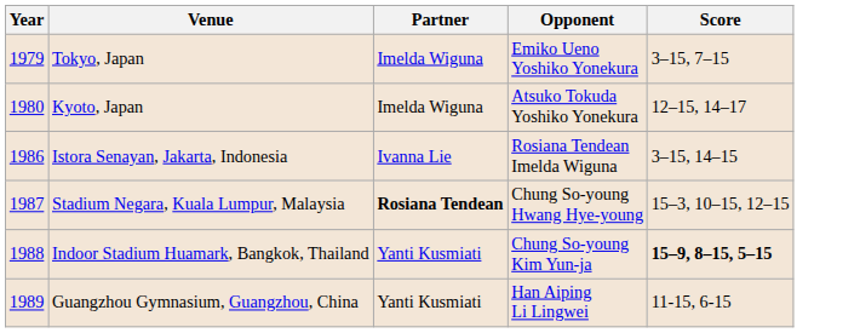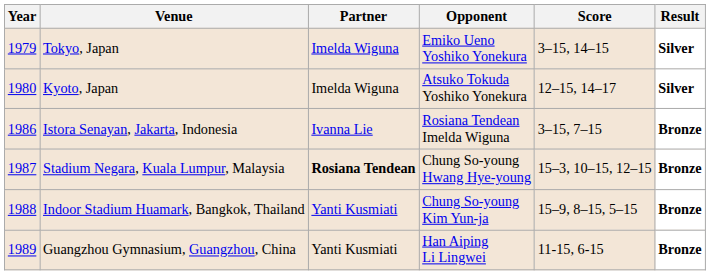+ column: Result | Silver | Silver | Bronze | Bronze | Bronze | Bronze
Tokyo, Japan | Score: 3–15, 7–15 -> 3–15, 14–15
Istora Senayan, Jakarta, Indonesia | Score: 3–15, 14–15 -> 3–15, 7–15
Indoor Stadium Huamark, Bangkok, Thailand | Score: bold -> normal
